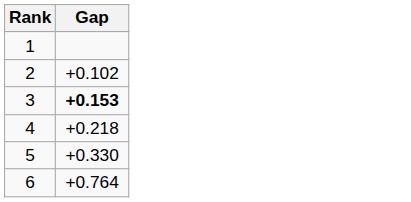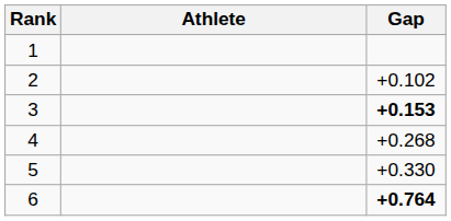+ column: Athlete
4 | Gap: +0.218 -> +0.268
6 | Gap: normal -> bold
